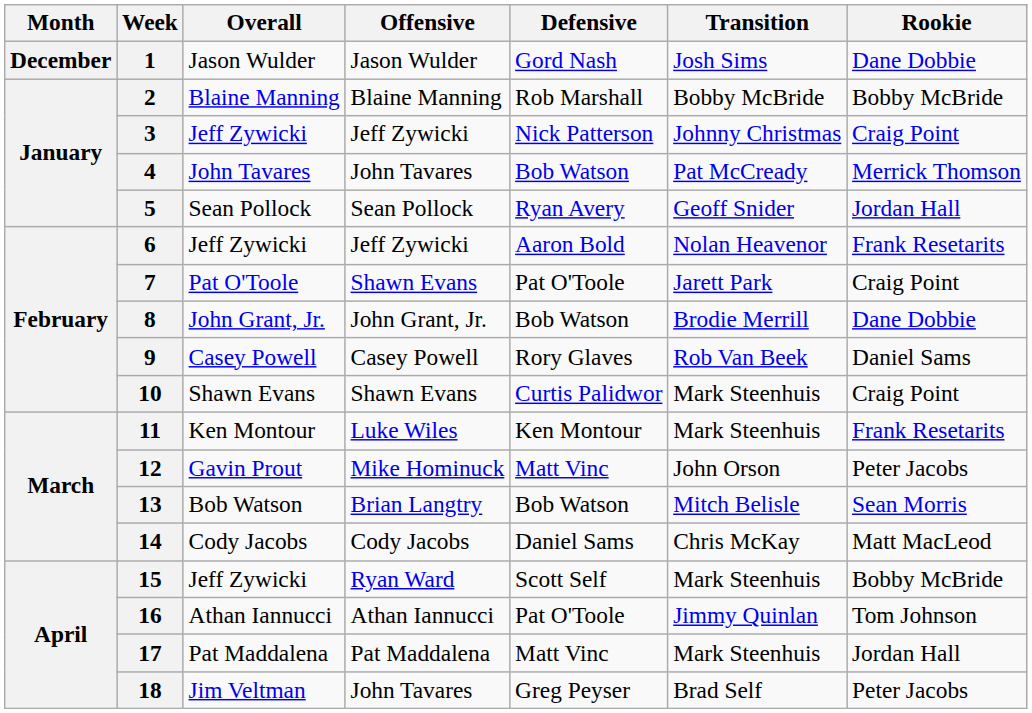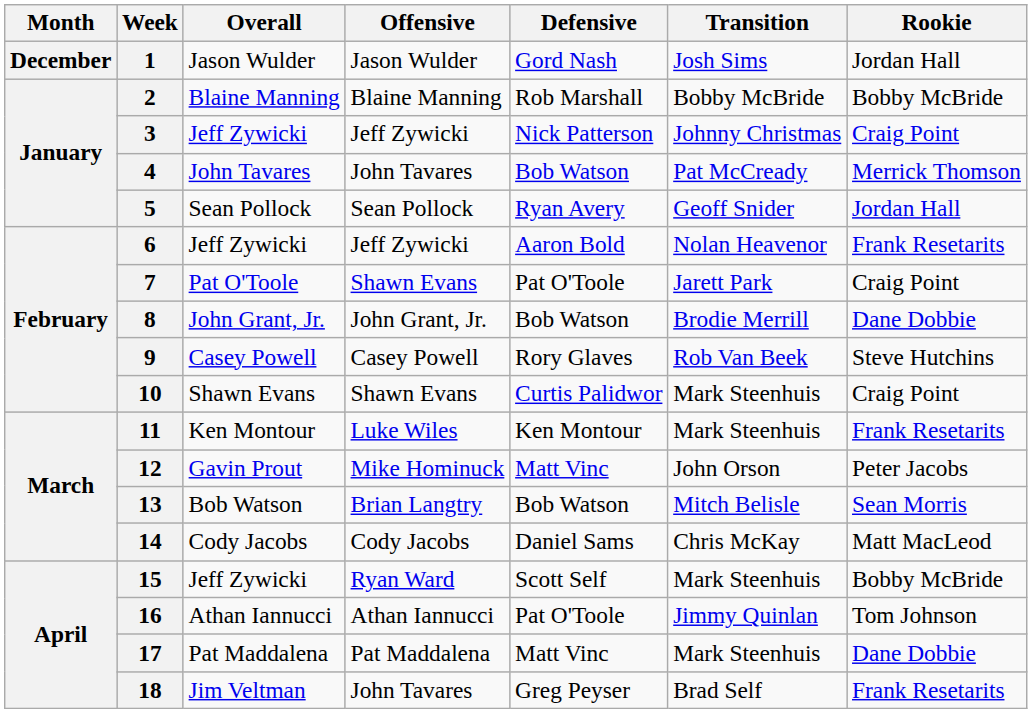1 | Rookie: Dane Dobbie -> Jordan Hall
9 | Rookie: Daniel Sams -> Steve Hutchins
17 | Rookie: Jordan Hall -> Dane Dobbie
18 | Rookie: Peter Jacobs -> Frank Resetarits
